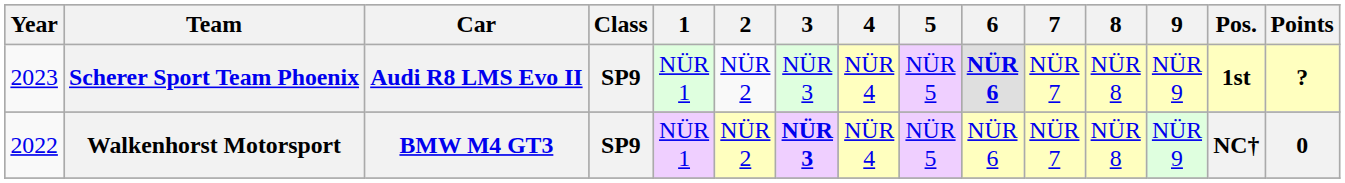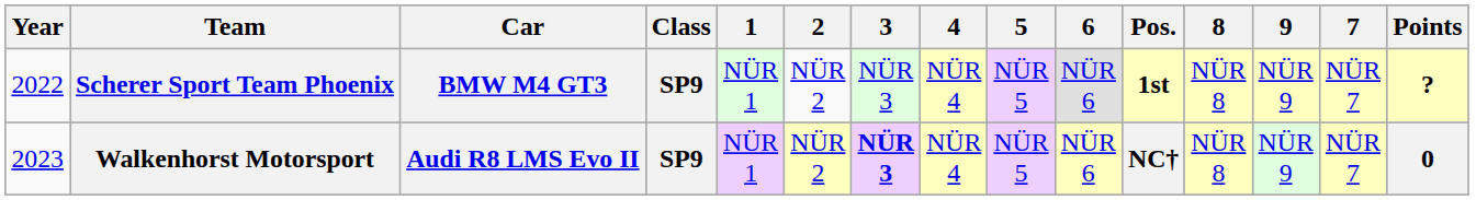columns swapped: 7 <-> Pos.
Scherer Sport Team Phoenix | Year: 2023 -> 2022
Scherer Sport Team Phoenix | Car: Audi R8 LMS Evo II -> BMW M4 GT3
Scherer Sport Team Phoenix | 6: bold -> normal
Walkenhorst Motorsport | Year: 2022 -> 2023
Walkenhorst Motorsport | Car: BMW M4 GT3 -> Audi R8 LMS Evo II
